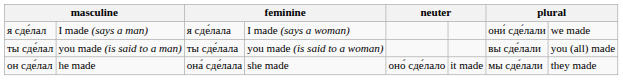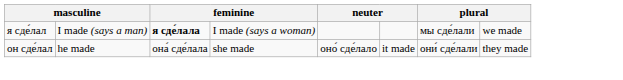я сде́лал | column 3: normal -> bold
я сде́лал | column 7: они́ сде́лали -> мы сде́лали
- row: ты сде́лал | you made (is said to a man) | ты сде́лала | you made (is said to a woman) | вы сде́лали | you (all) made
он сде́лал | column 7: мы сде́лали -> они́ сде́лали
